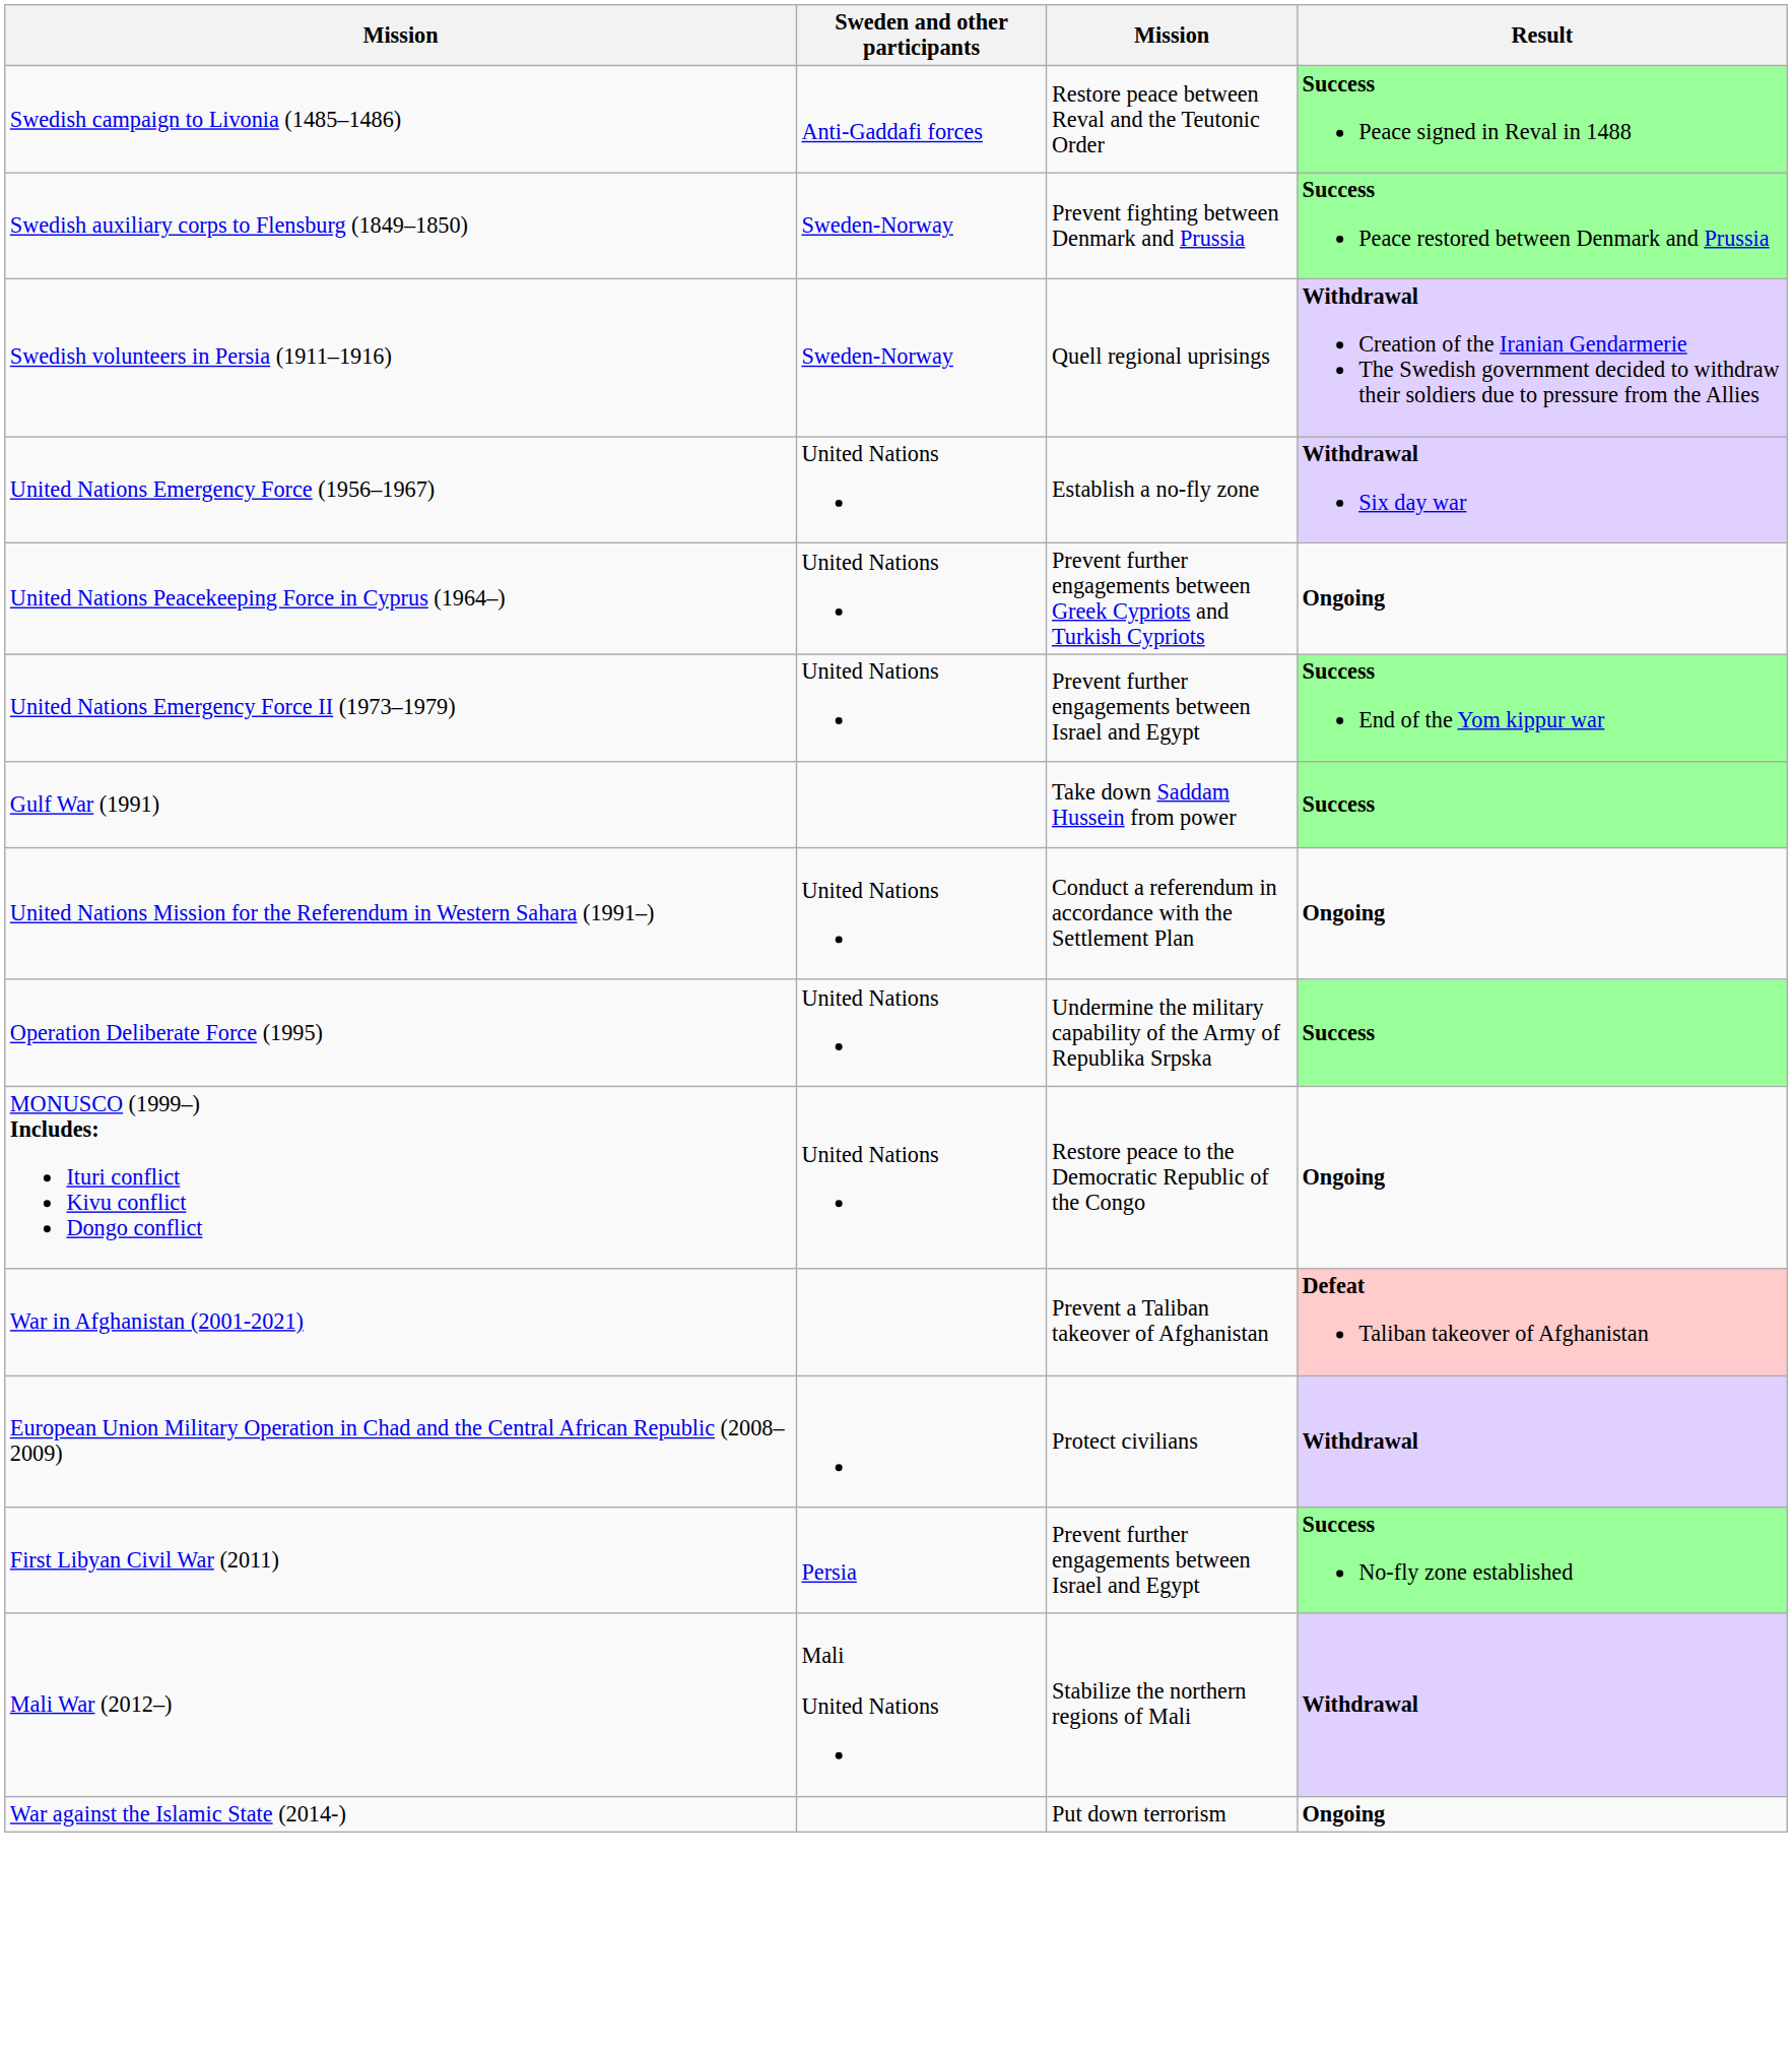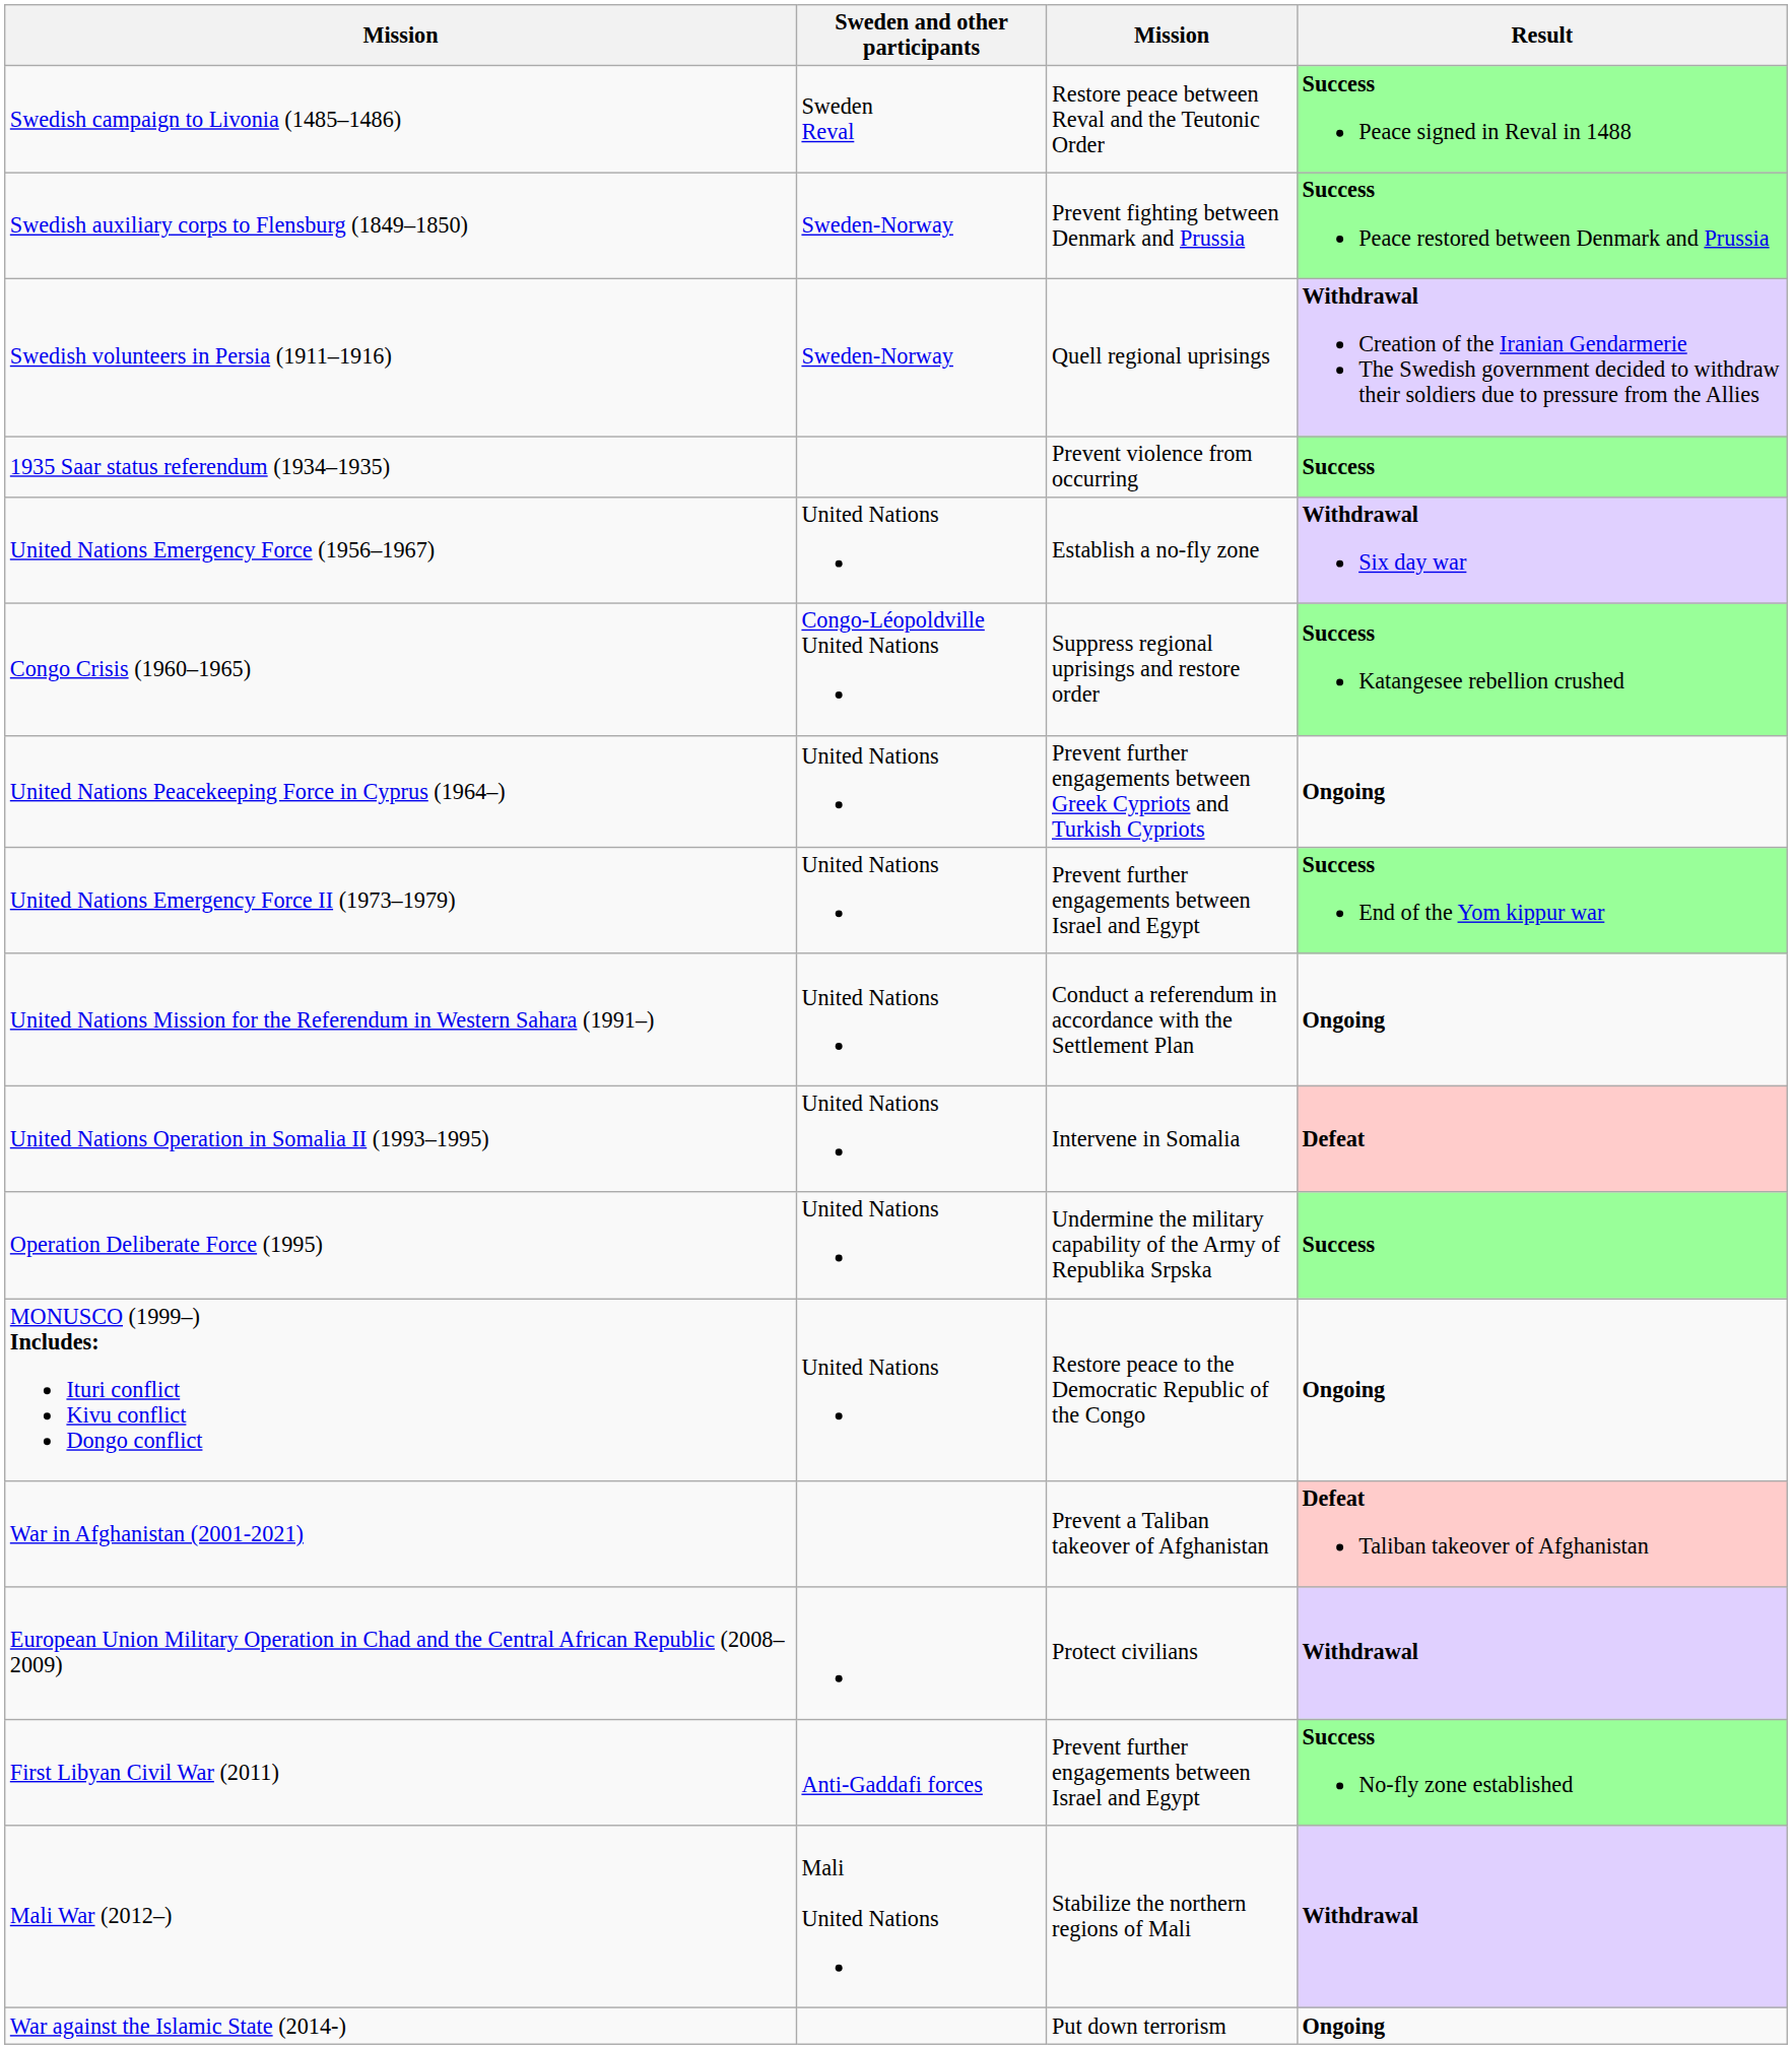Swedish campaign to Livonia (1485–1486) | Sweden and other participants: Anti-Gaddafi forces -> Sweden Reval
+ row: 1935 Saar status referendum (1934–1935) | Prevent violence from occurring | Success
+ row: Congo Crisis (1960–1965) | Congo-Léopoldville United Nations | Suppress regional uprisings and restore order | Success Katangesee rebellion crushed
- row: Gulf War (1991) | Take down Saddam Hussein from power | Success
+ row: United Nations Operation in Somalia II (1993–1995) | United Nations | Intervene in Somalia | Defeat
First Libyan Civil War (2011) | Sweden and other participants: Persia -> Anti-Gaddafi forces
